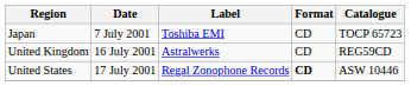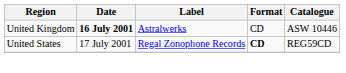- row: Japan | 7 July 2001 | Toshiba EMI | CD | TOCP 65723
United Kingdom | Date: normal -> bold
United Kingdom | Catalogue: REG59CD -> ASW 10446
United States | Catalogue: ASW 10446 -> REG59CD
